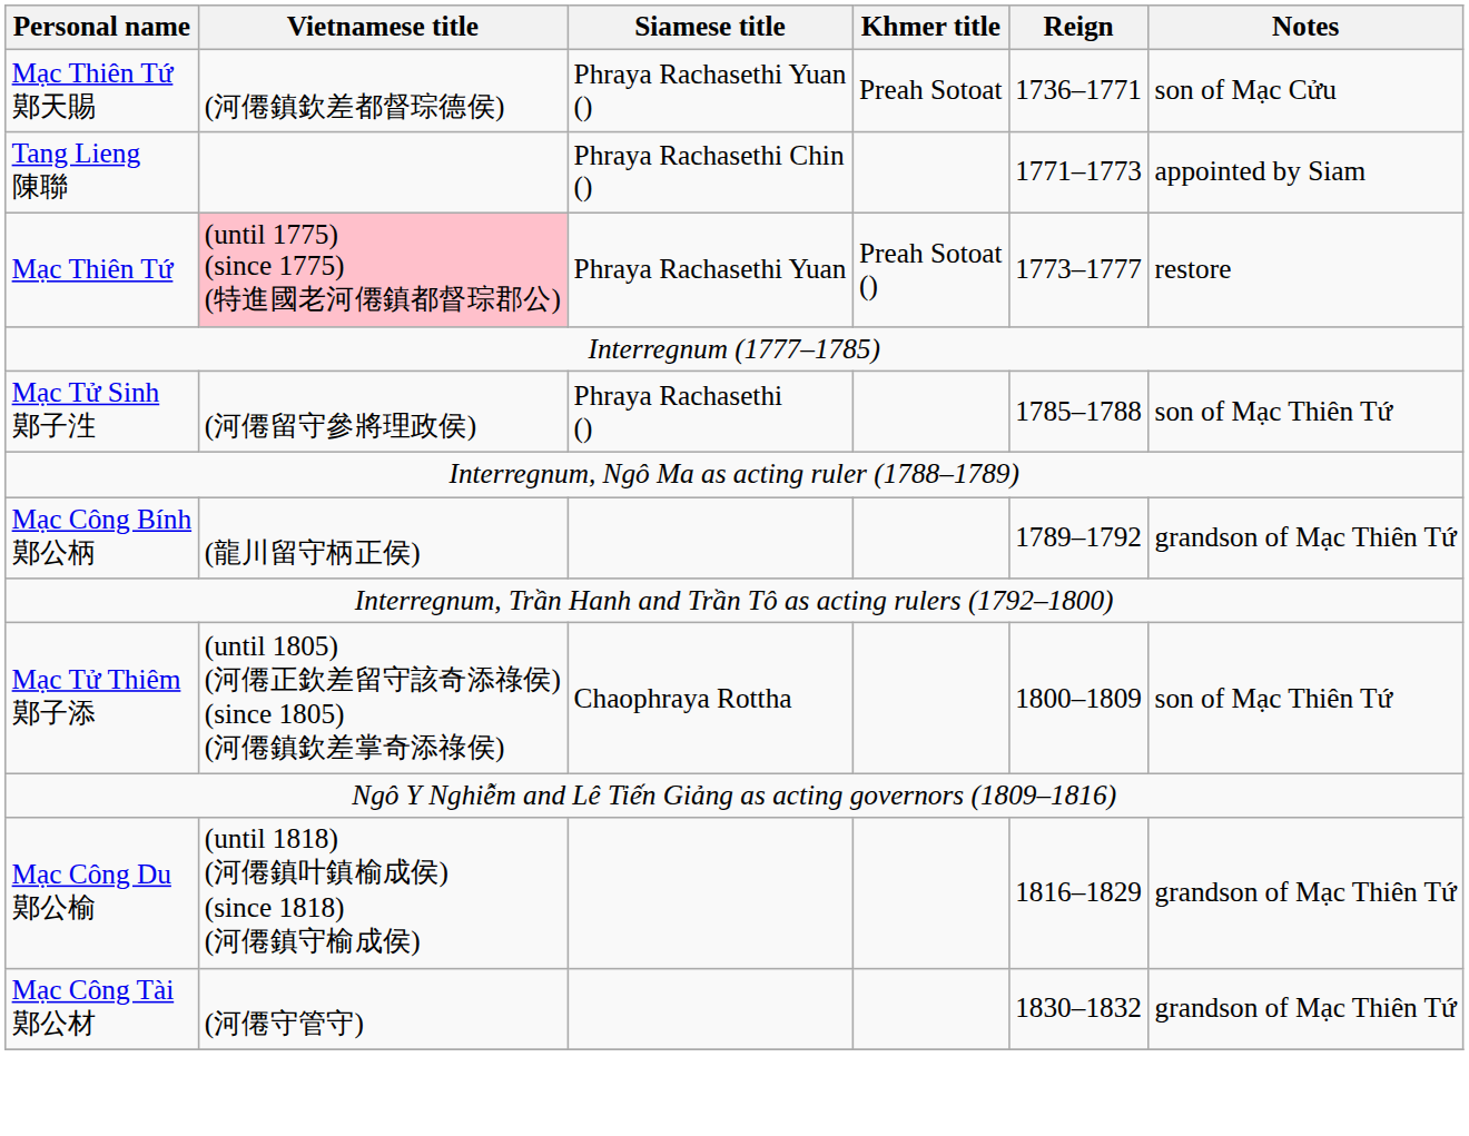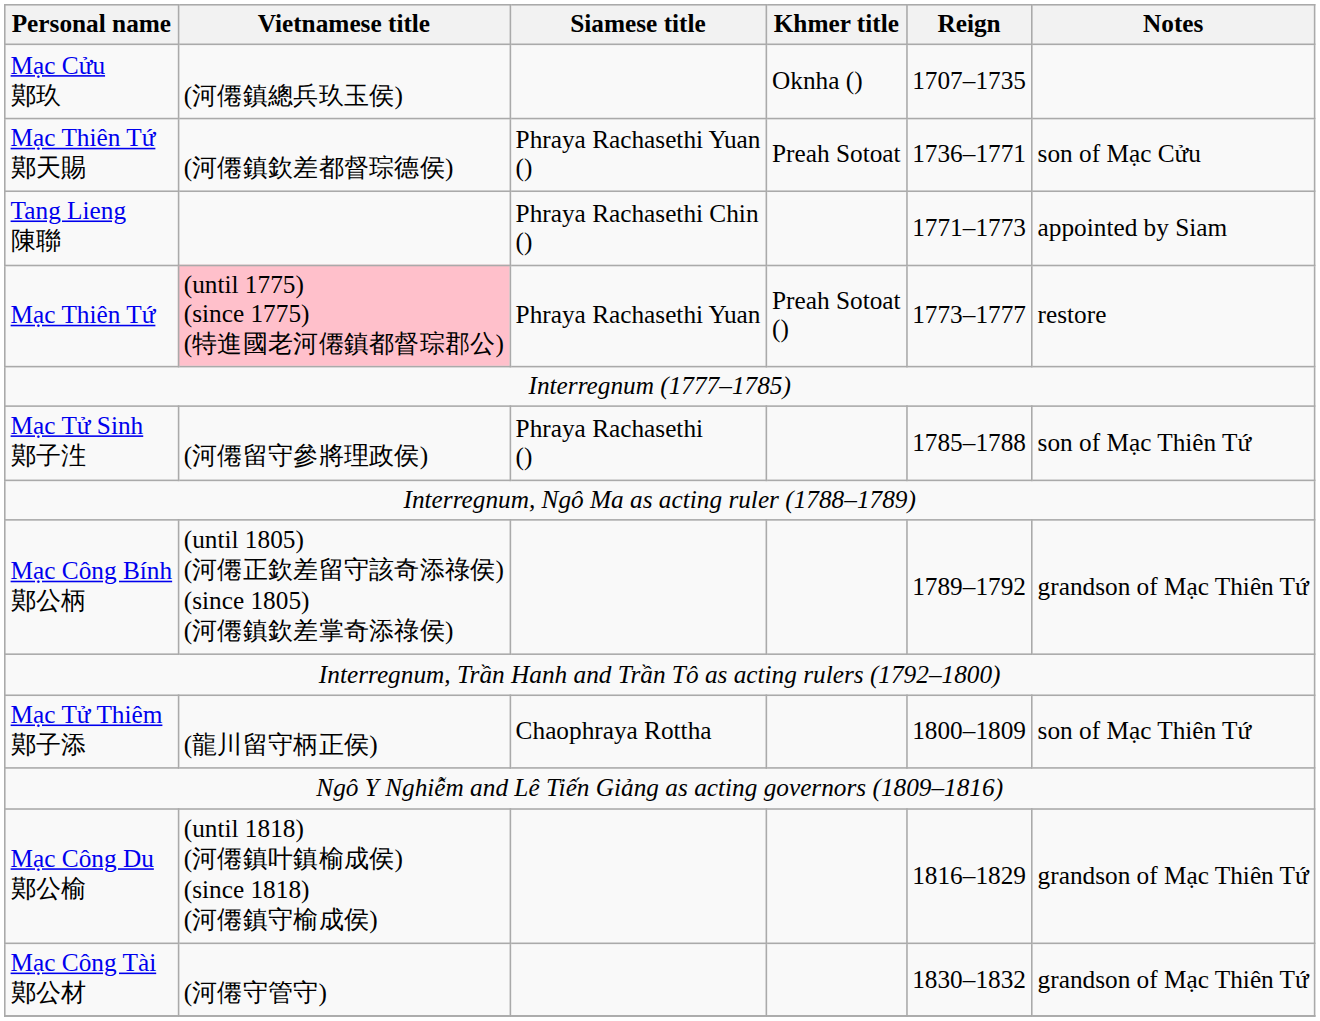+ row: Mạc Cửu 鄚玖 | (河僊鎮總兵玖玉侯) | Oknha () | 1707–1735
Mạc Công Bính 鄚公柄 | Vietnamese title: (龍川留守柄正侯) -> (until 1805) (河僊正欽差留守該奇添祿侯) (since 1805) (河僊鎮欽差掌奇添祿侯)
Mạc Tử Thiêm 鄚子添 | Vietnamese title: (until 1805) (河僊正欽差留守該奇添祿侯) (since 1805) (河僊鎮欽差掌奇添祿侯) -> (龍川留守柄正侯)
